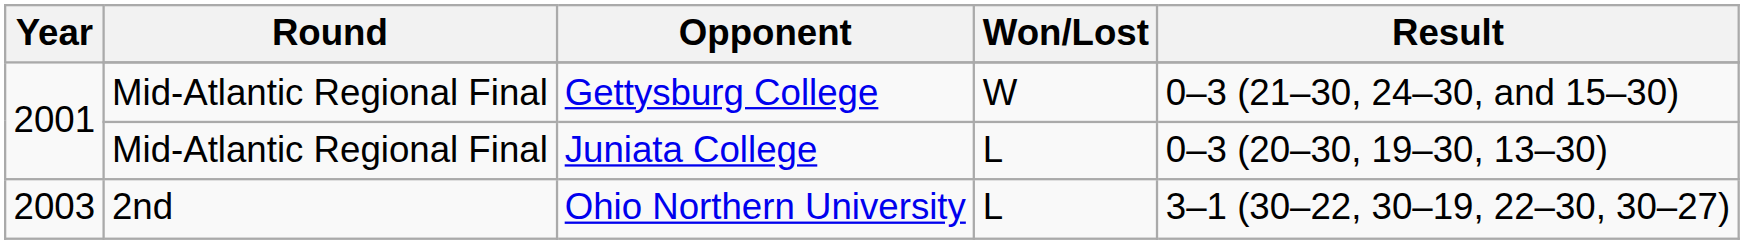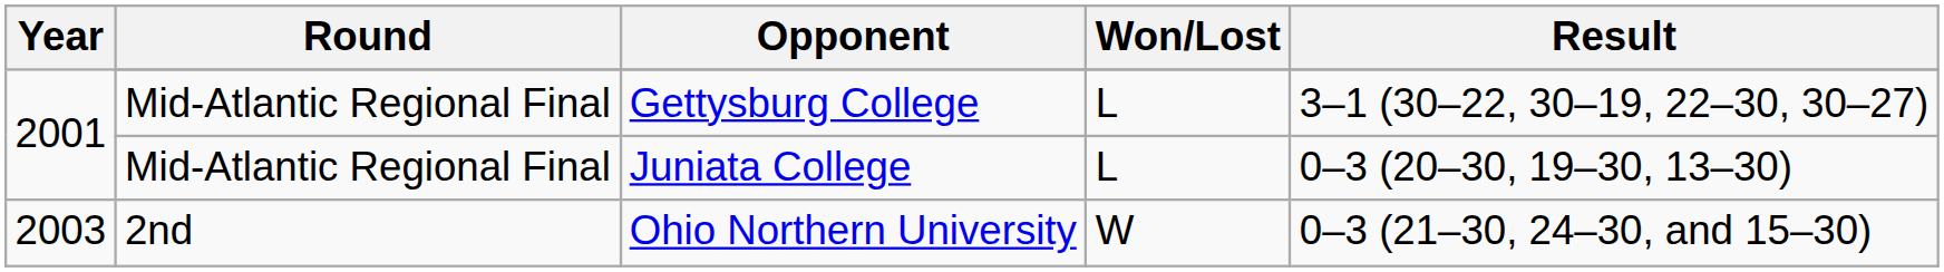Gettysburg College | Won/Lost: W -> L
Gettysburg College | Result: 0–3 (21–30, 24–30, and 15–30) -> 3–1 (30–22, 30–19, 22–30, 30–27)
Ohio Northern University | Won/Lost: L -> W
Ohio Northern University | Result: 3–1 (30–22, 30–19, 22–30, 30–27) -> 0–3 (21–30, 24–30, and 15–30)
